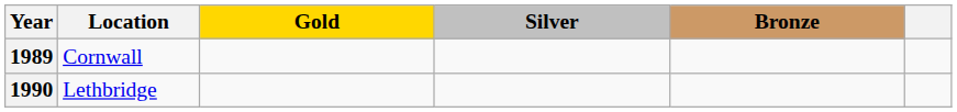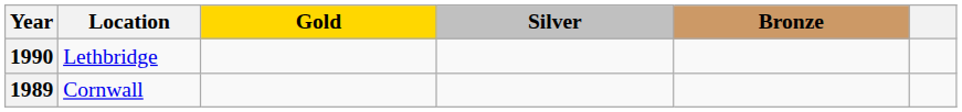rows swapped: 1989 <-> 1990
